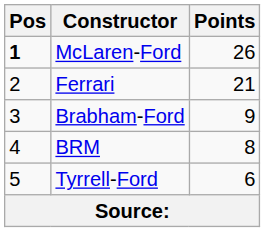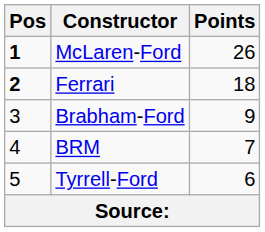Ferrari | Pos: normal -> bold
Ferrari | Points: 21 -> 18
BRM | Points: 8 -> 7
